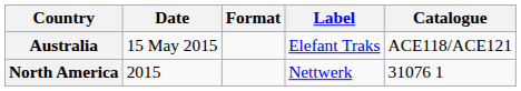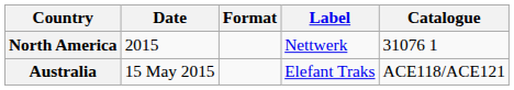rows swapped: Australia <-> North America
